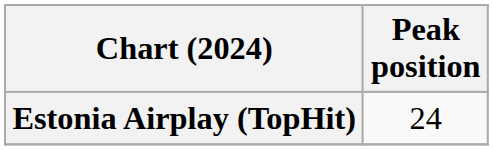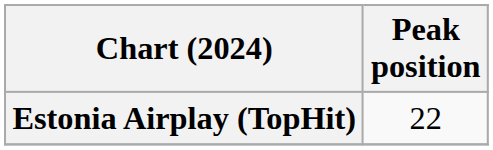Estonia Airplay (TopHit) | Peak position: 24 -> 22
